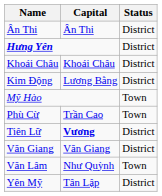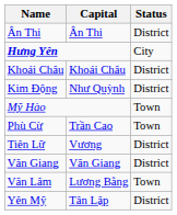Hưng Yên | Status: District -> City
Kim Động | Capital: Lương Bằng -> Như Quỳnh
Tiên Lữ | Capital: bold -> normal
Văn Lâm | Capital: Như Quỳnh -> Lương Bằng
